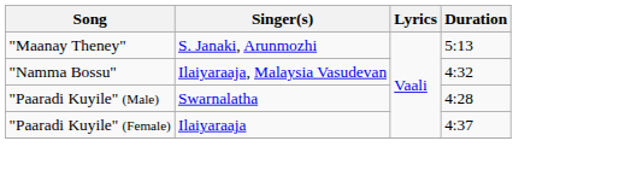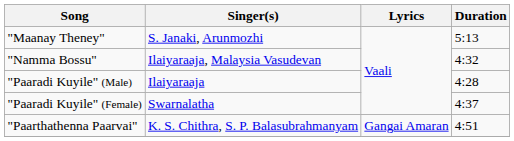"Paaradi Kuyile" (Male) | Singer(s): Swarnalatha -> Ilaiyaraaja
"Paaradi Kuyile" (Female) | Singer(s): Ilaiyaraaja -> Swarnalatha
+ row: "Paarthathenna Paarvai" | K. S. Chithra, S. P. Balasubrahmanyam | Gangai Amaran | 4:51
